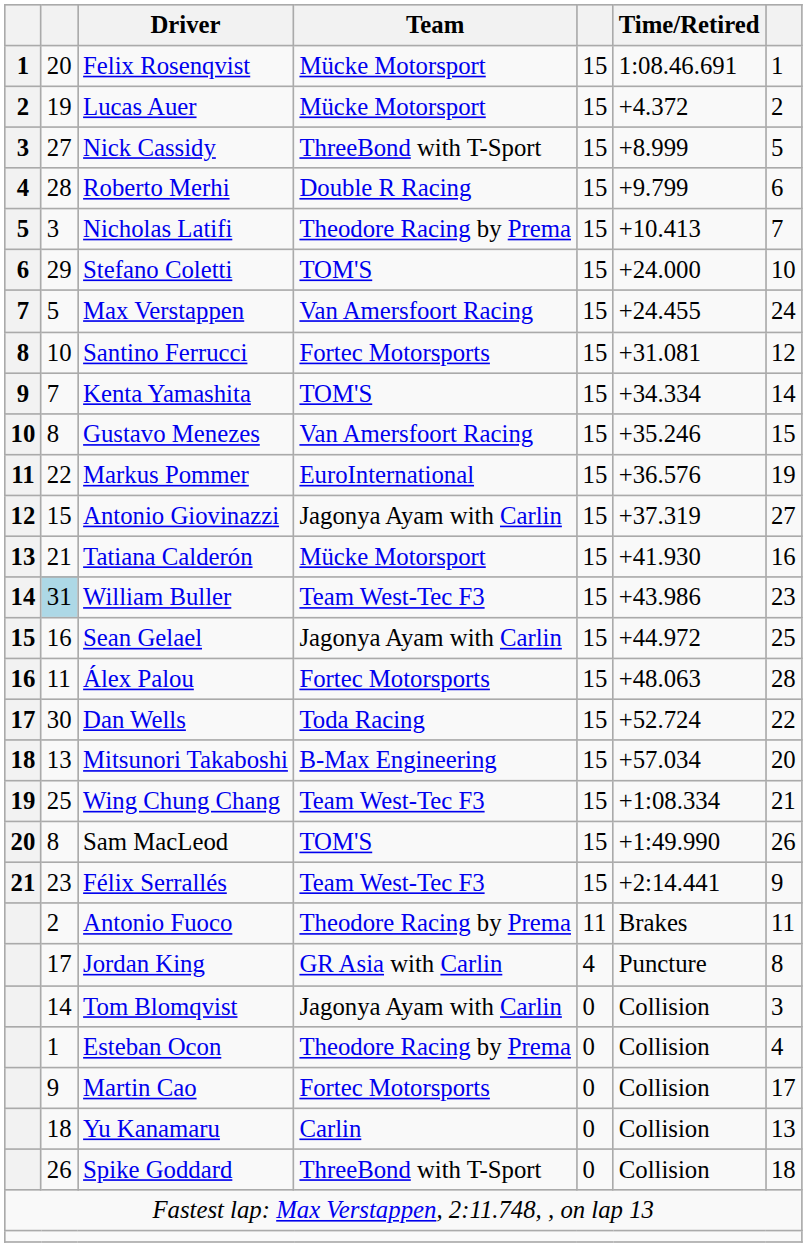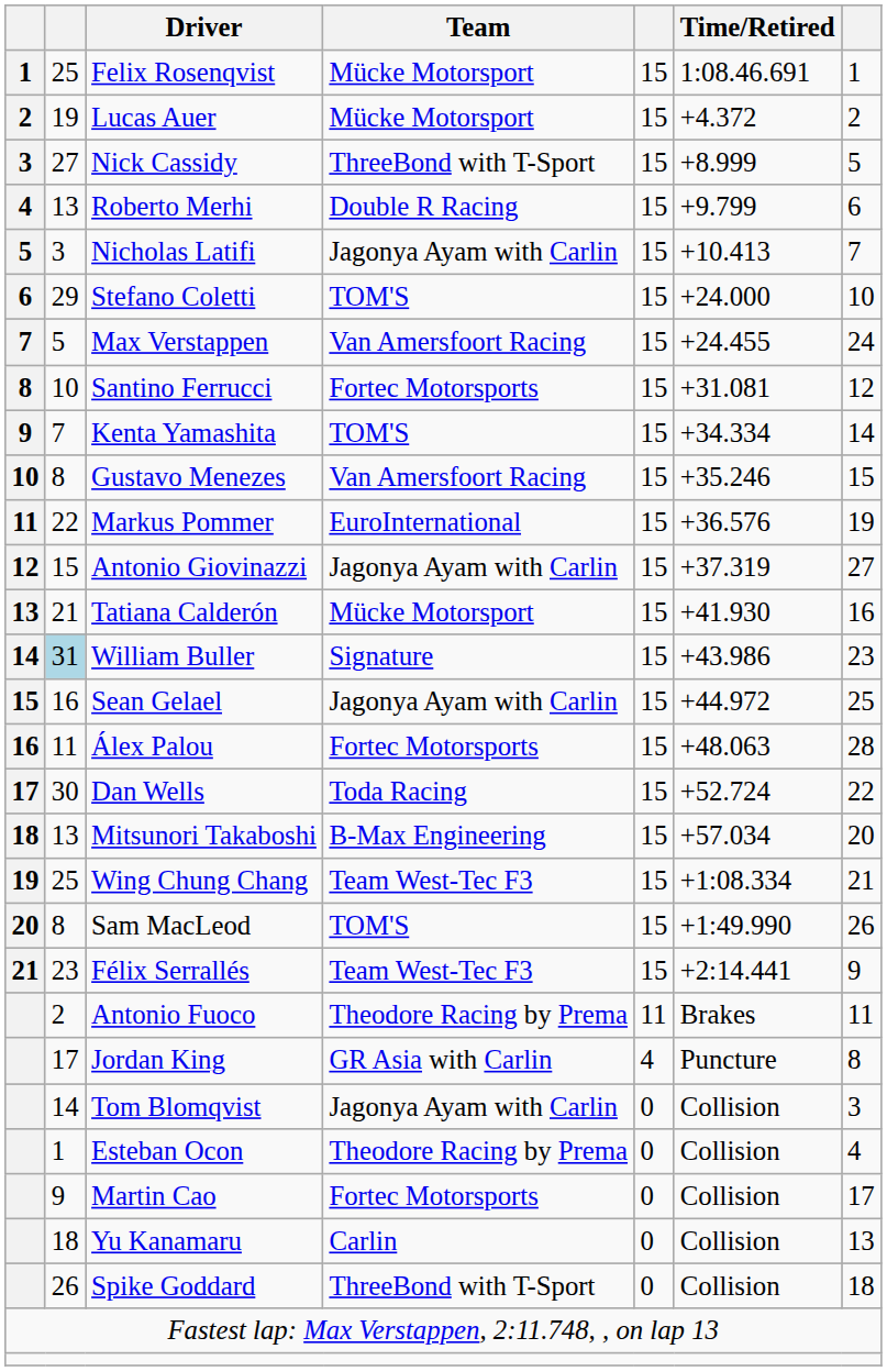Felix Rosenqvist | column 2: 20 -> 25
Roberto Merhi | column 2: 28 -> 13
Nicholas Latifi | Team: Theodore Racing by Prema -> Jagonya Ayam with Carlin
William Buller | Team: Team West-Tec F3 -> Signature
